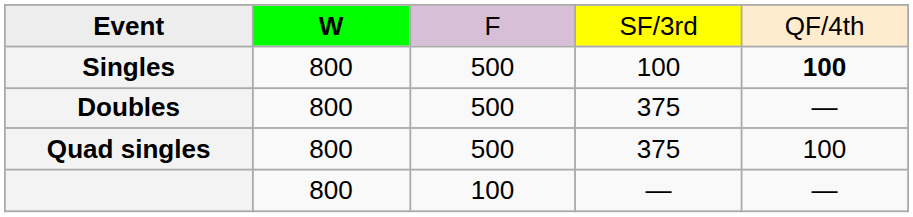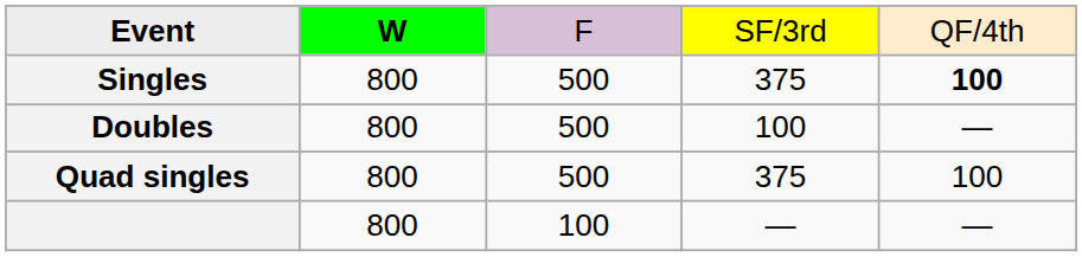Singles | column 4: 100 -> 375
Doubles | column 4: 375 -> 100
